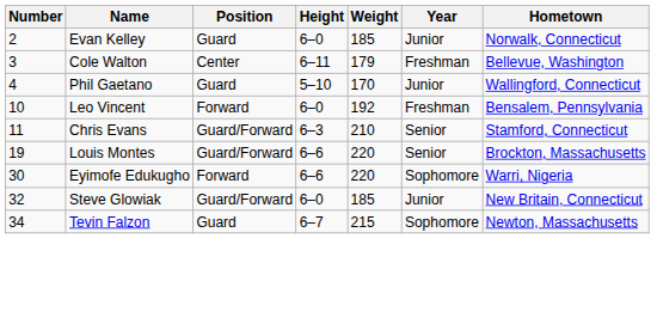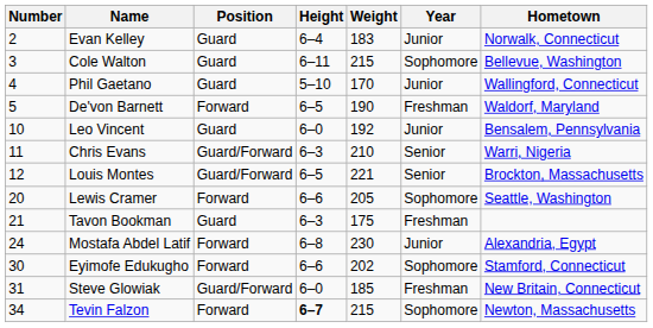Evan Kelley | Height: 6–0 -> 6–4
Evan Kelley | Weight: 185 -> 183
Cole Walton | Position: Center -> Guard
Cole Walton | Weight: 179 -> 215
Cole Walton | Year: Freshman -> Sophomore
+ row: 5 | De'von Barnett | Forward | 6–5 | 190 | Freshman | Waldorf, Maryland
Leo Vincent | Position: Forward -> Guard
Leo Vincent | Year: Freshman -> Junior
Chris Evans | Hometown: Stamford, Connecticut -> Warri, Nigeria
Louis Montes | Number: 19 -> 12
Louis Montes | Height: 6–6 -> 6–5
Louis Montes | Weight: 220 -> 221
+ row: 20 | Lewis Cramer | Forward | 6–6 | 205 | Sophomore | Seattle, Washington
+ row: 21 | Tavon Bookman | Guard | 6–3 | 175 | Freshman
+ row: 24 | Mostafa Abdel Latif | Forward | 6–8 | 230 | Junior | Alexandria, Egypt
Eyimofe Edukugho | Weight: 220 -> 202
Eyimofe Edukugho | Hometown: Warri, Nigeria -> Stamford, Connecticut
Steve Glowiak | Number: 32 -> 31
Steve Glowiak | Year: Junior -> Freshman
Tevin Falzon | Position: Guard -> Forward
Tevin Falzon | Height: normal -> bold
